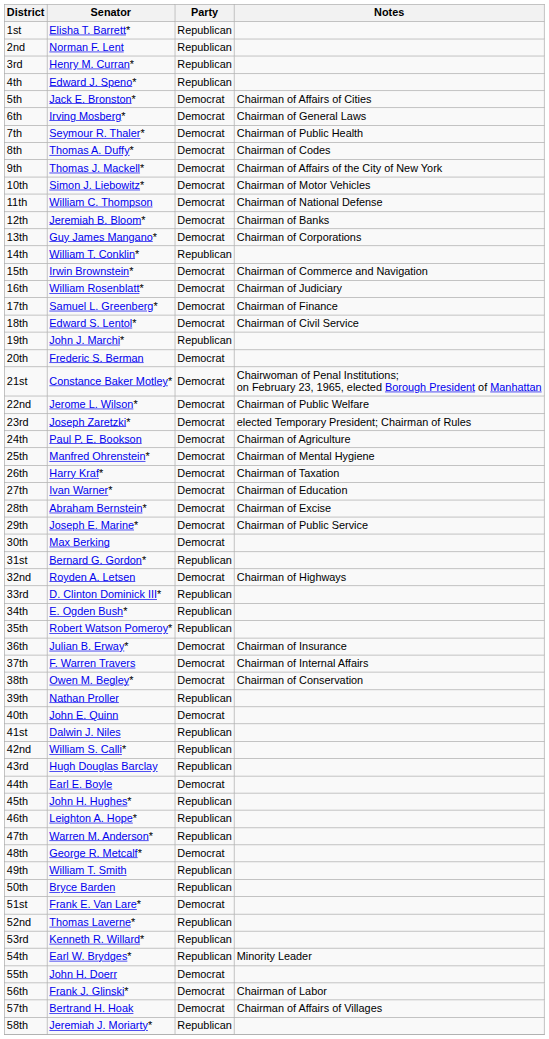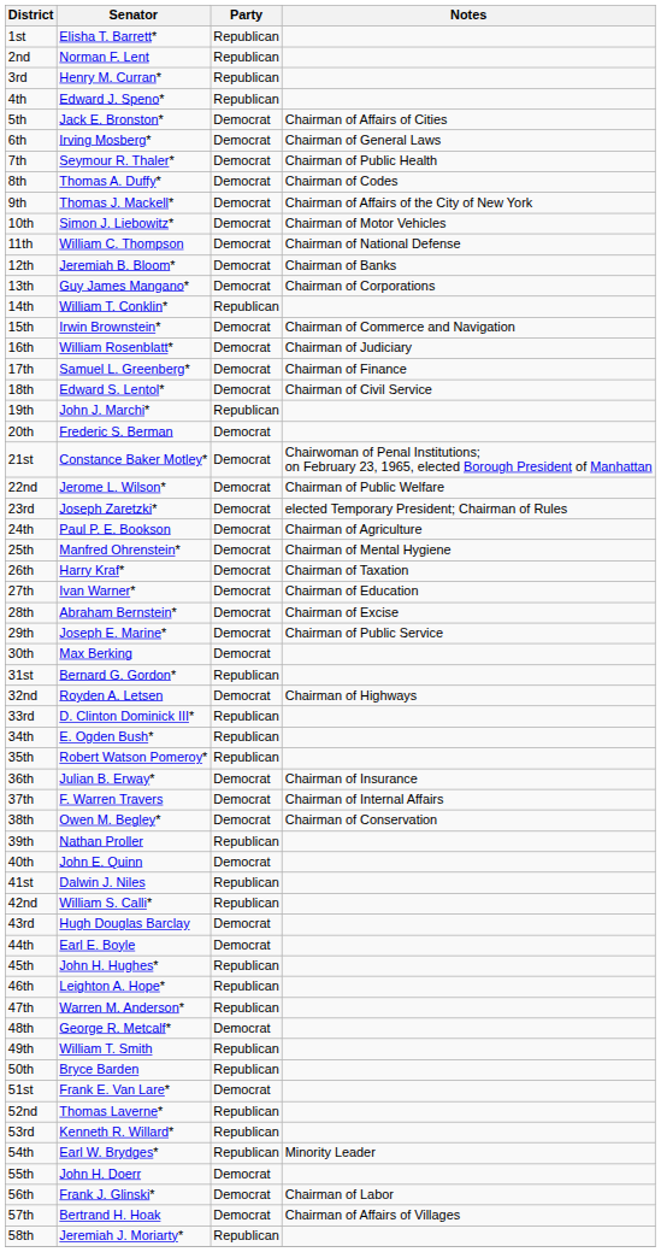43rd | Party: Republican -> Democrat
